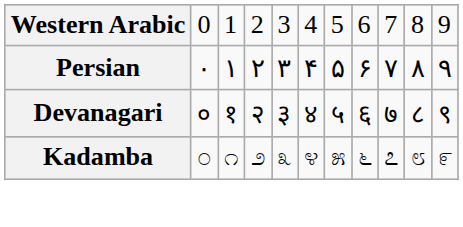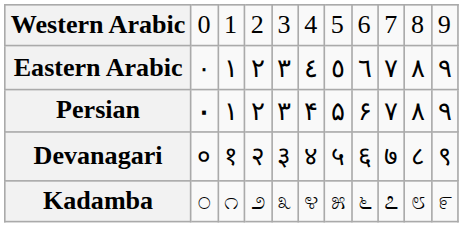+ row: Eastern Arabic | ٠ | ١ | ٢ | ٣ | ٤ | ٥ | ٦ | ٧ | ٨ | ٩
Persian | column 2: normal -> bold
